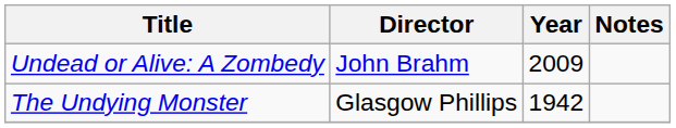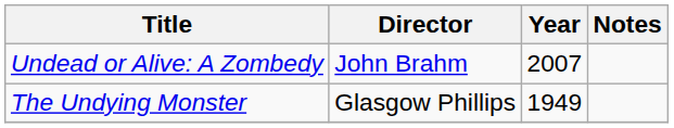Undead or Alive: A Zombedy | Year: 2009 -> 2007
The Undying Monster | Year: 1942 -> 1949
